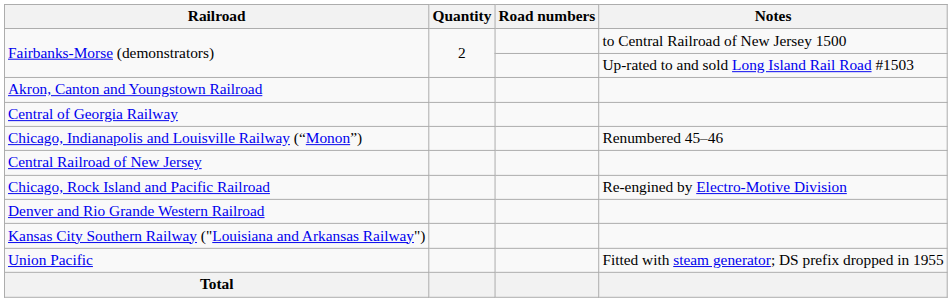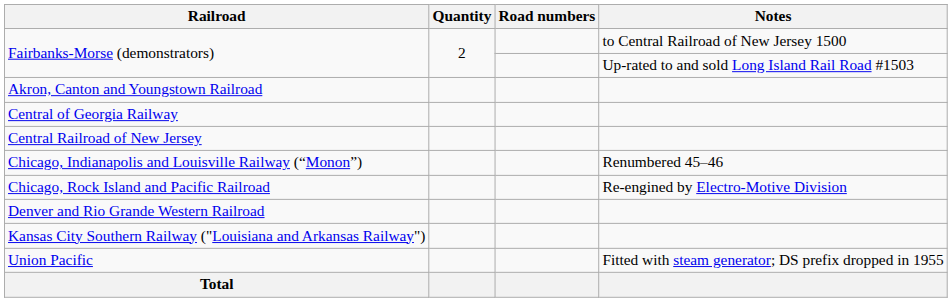rows swapped: Central Railroad of New Jersey <-> Chicago, Indianapolis and Louisville Railway (“Monon”)
